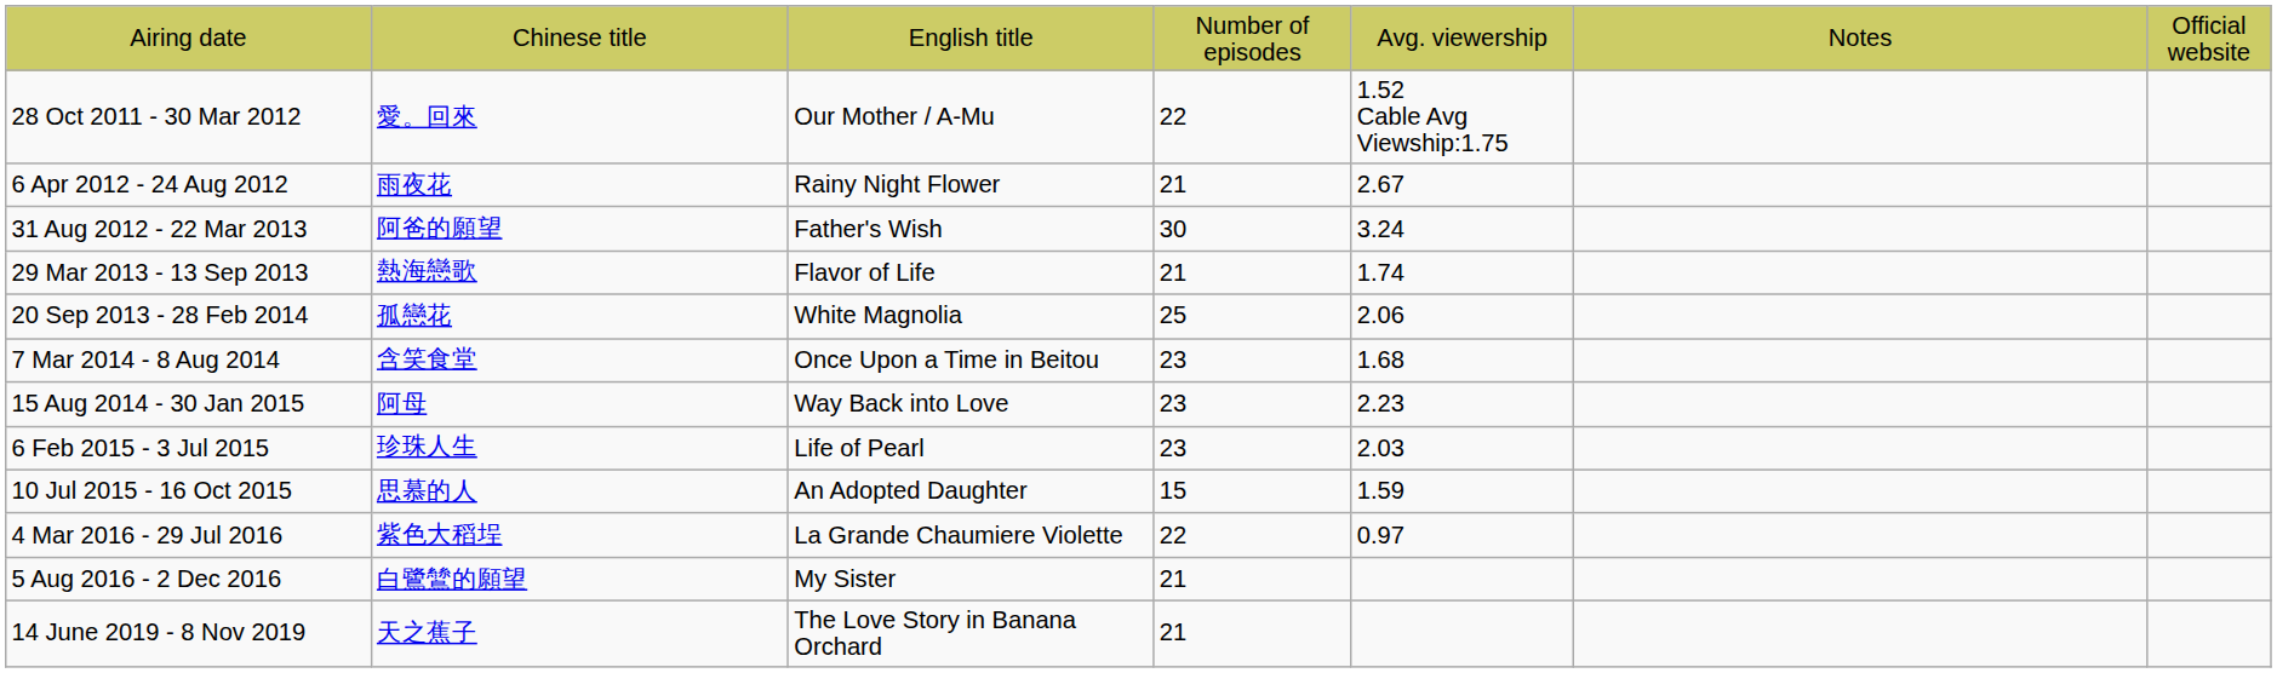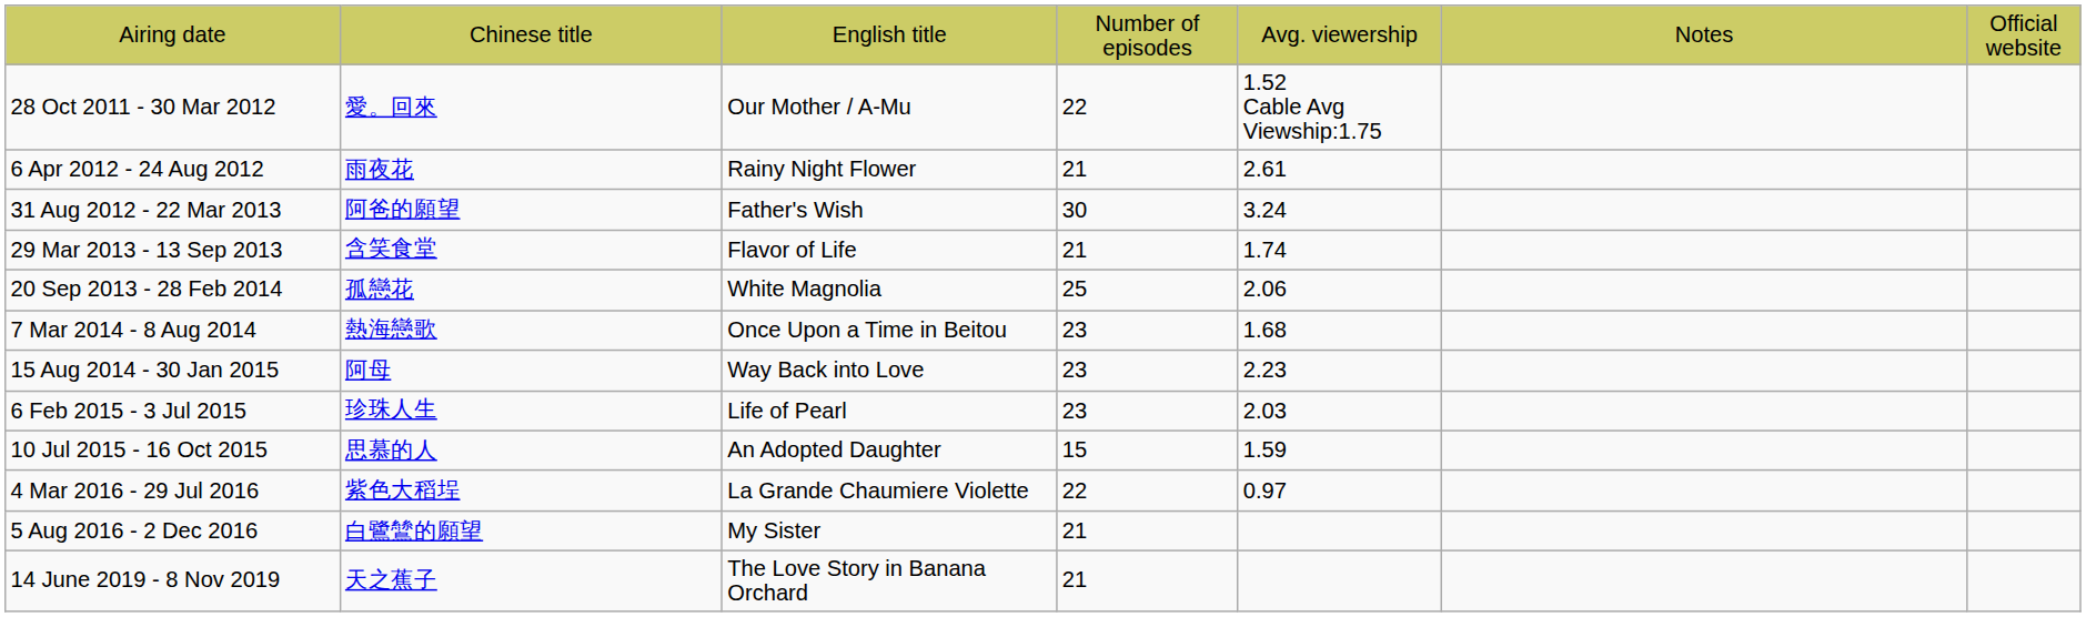6 Apr 2012 - 24 Aug 2012 | column 5: 2.67 -> 2.61
29 Mar 2013 - 13 Sep 2013 | column 2: 熱海戀歌 -> 含笑食堂
7 Mar 2014 - 8 Aug 2014 | column 2: 含笑食堂 -> 熱海戀歌
